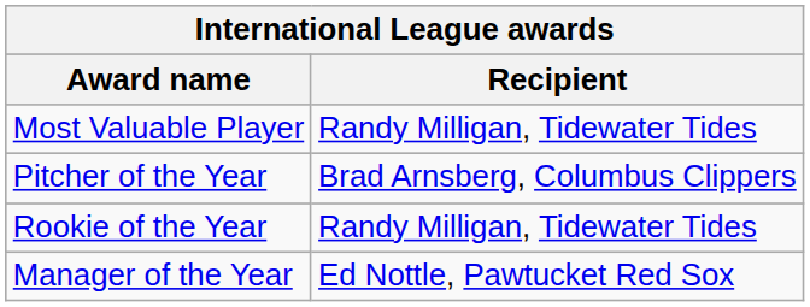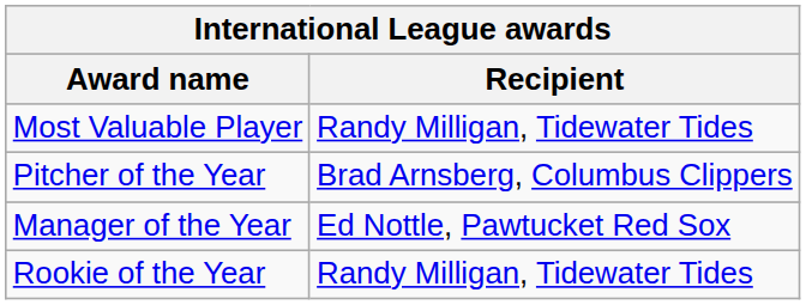rows swapped: Rookie of the Year <-> Manager of the Year
